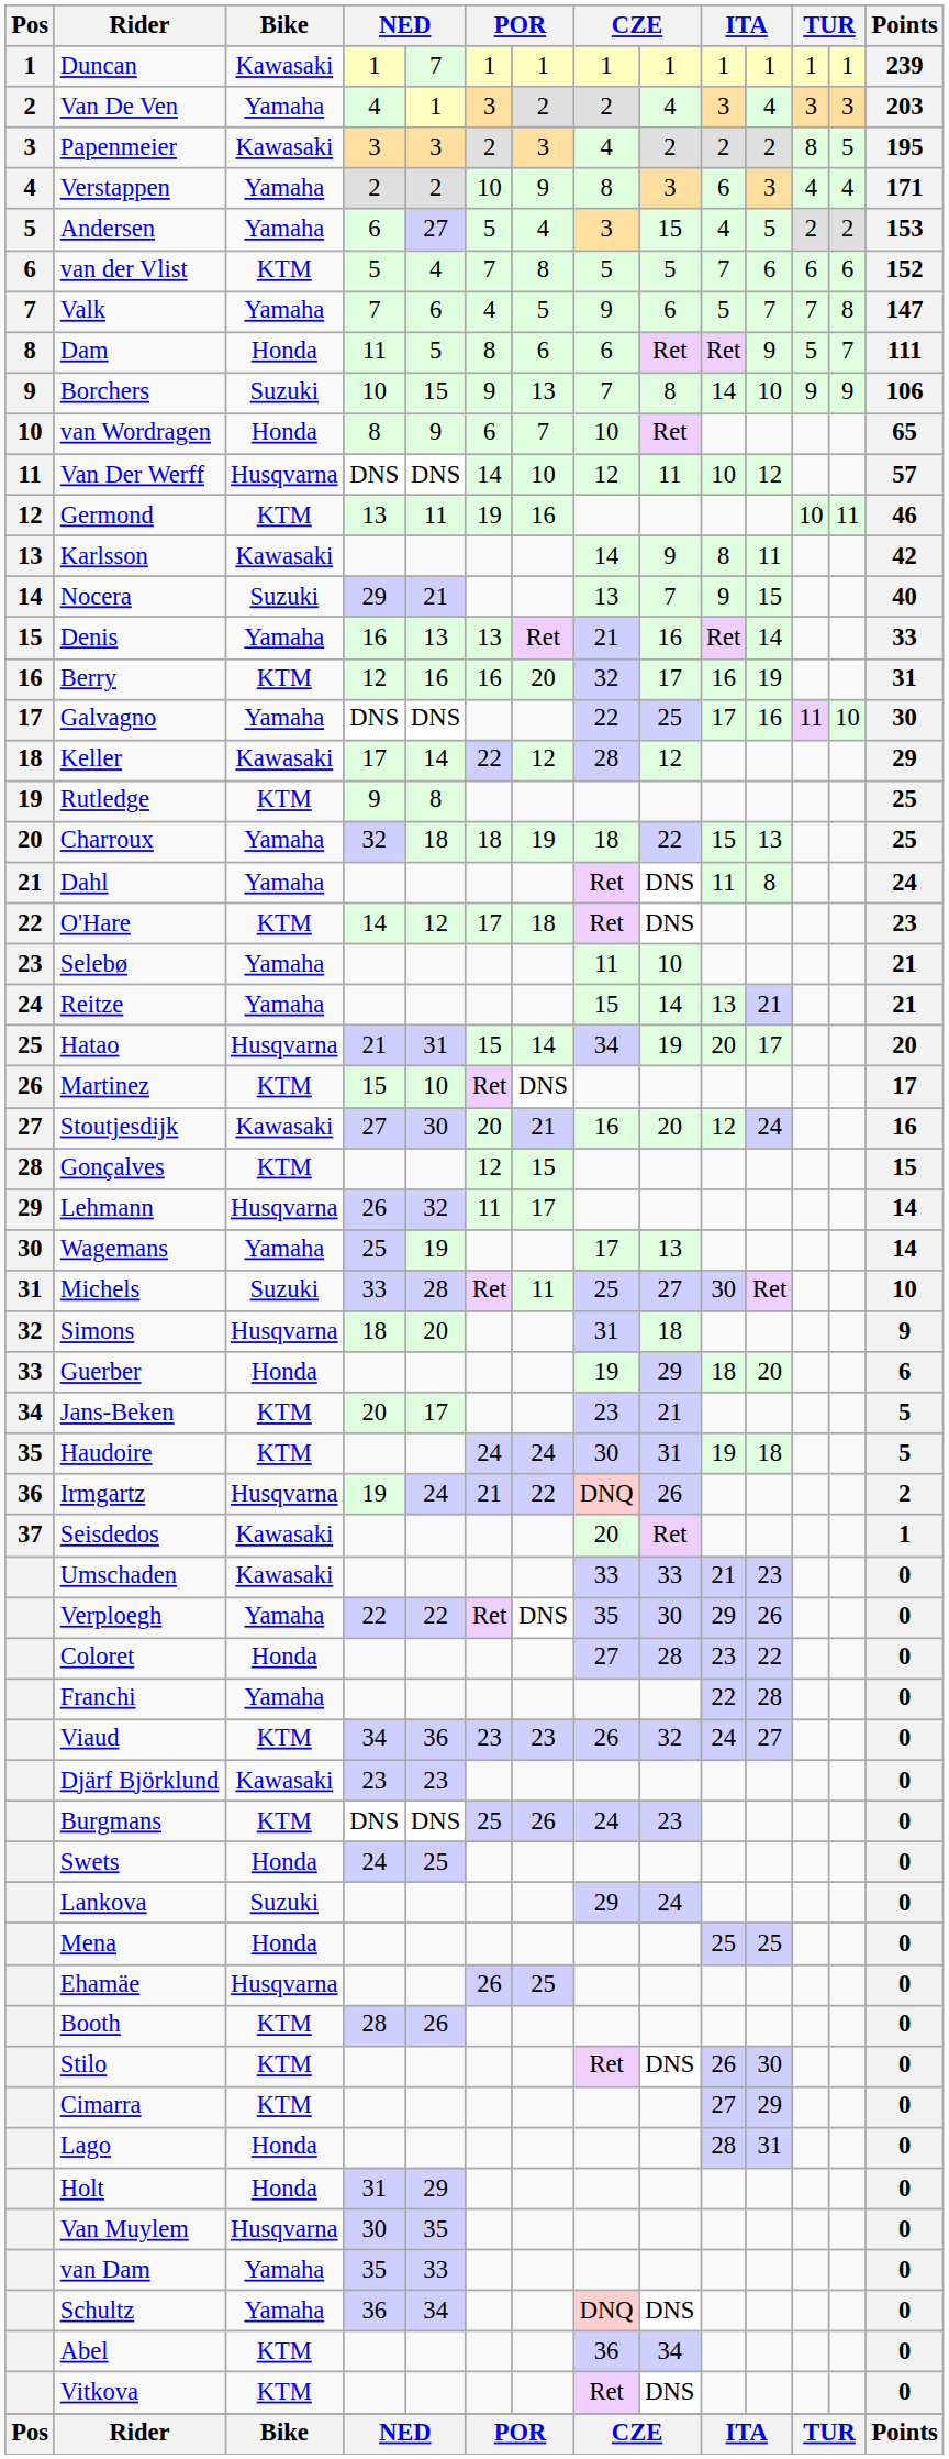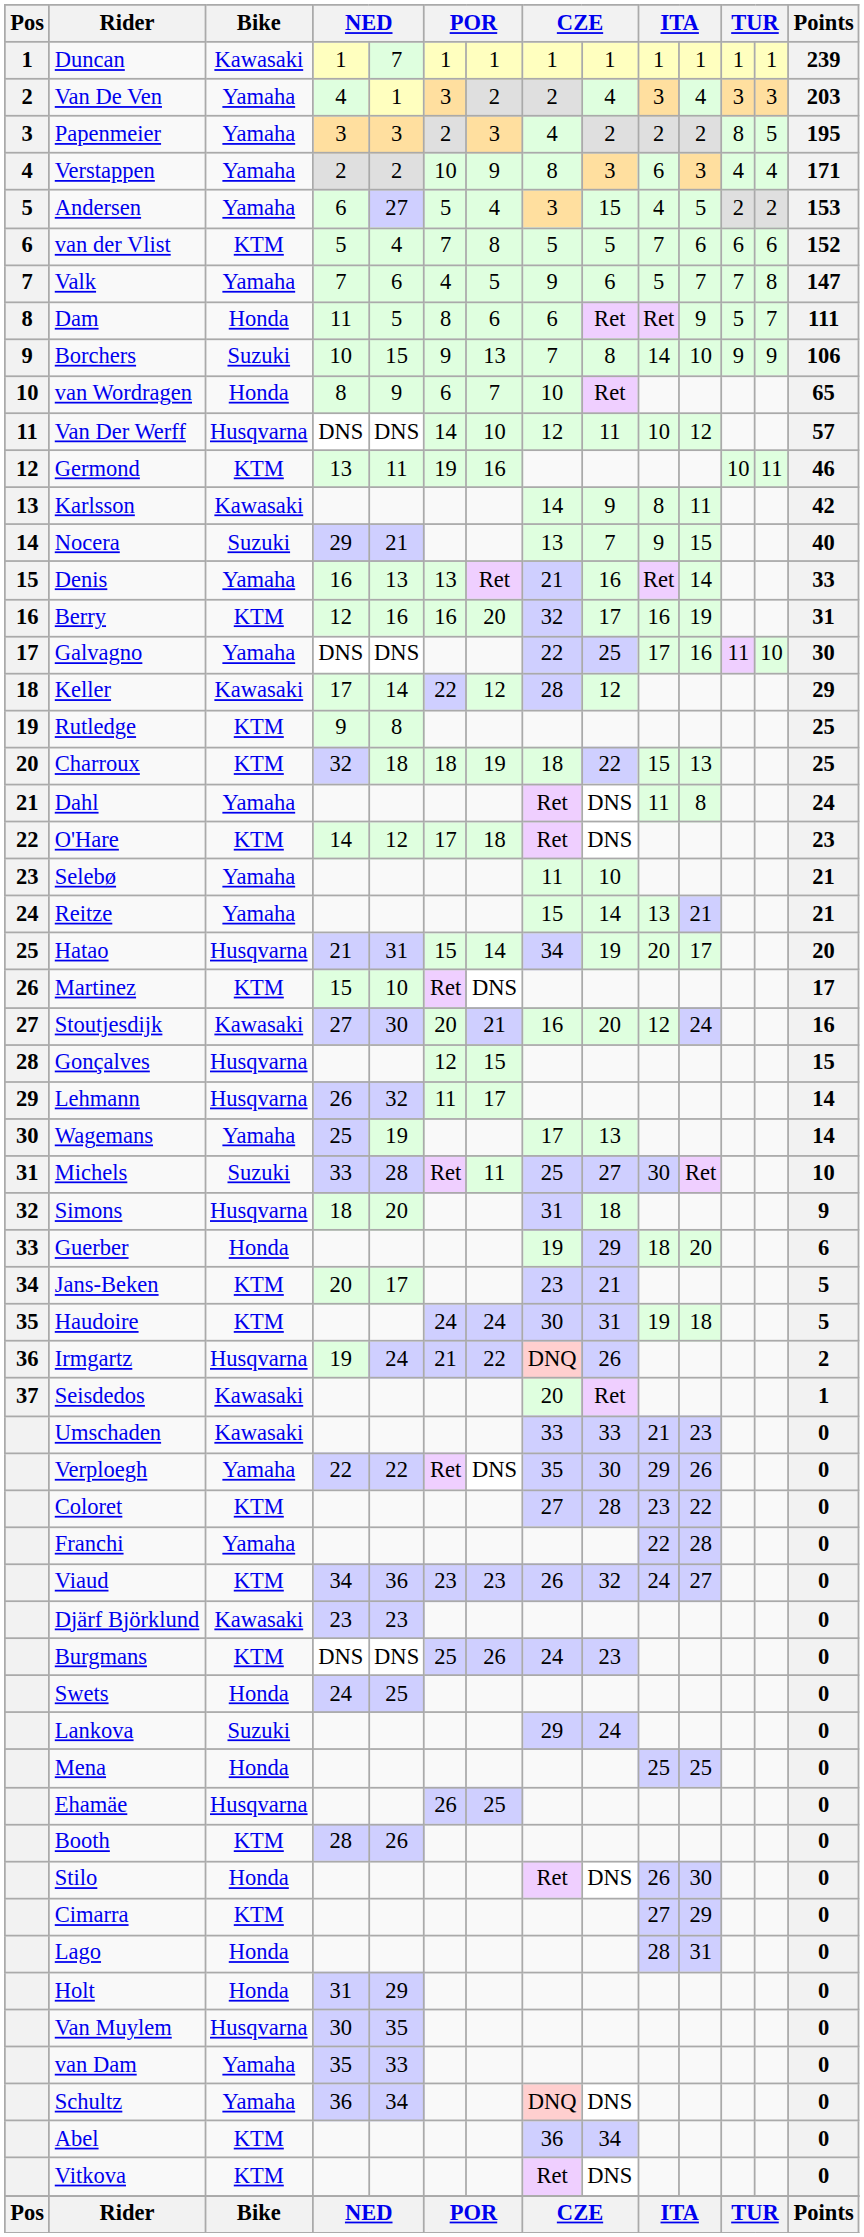Papenmeier | Bike: Kawasaki -> Yamaha
Charroux | Bike: Yamaha -> KTM
Gonçalves | Bike: KTM -> Husqvarna
Coloret | Bike: Honda -> KTM
Stilo | Bike: KTM -> Honda
